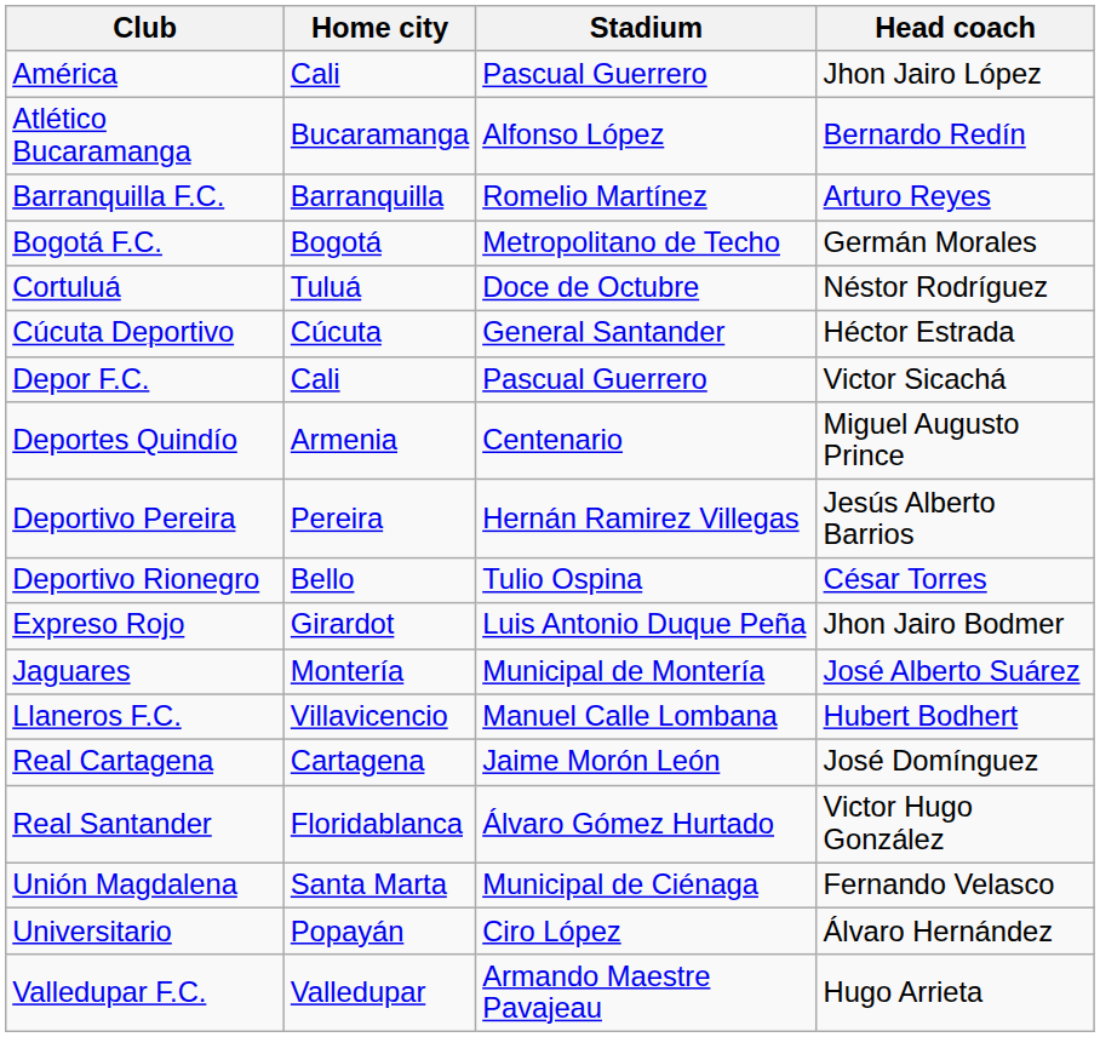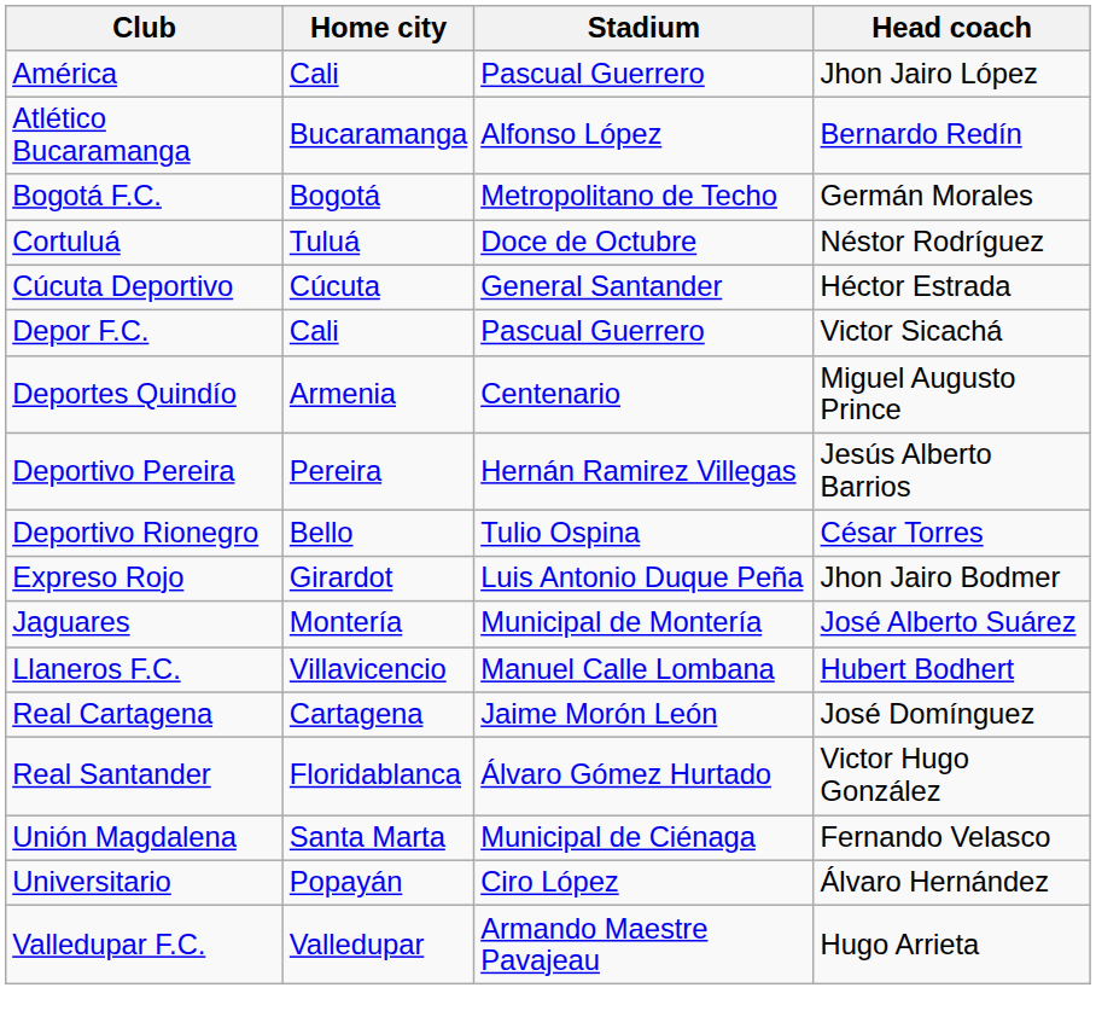- row: Barranquilla F.C. | Barranquilla | Romelio Martínez | Arturo Reyes
